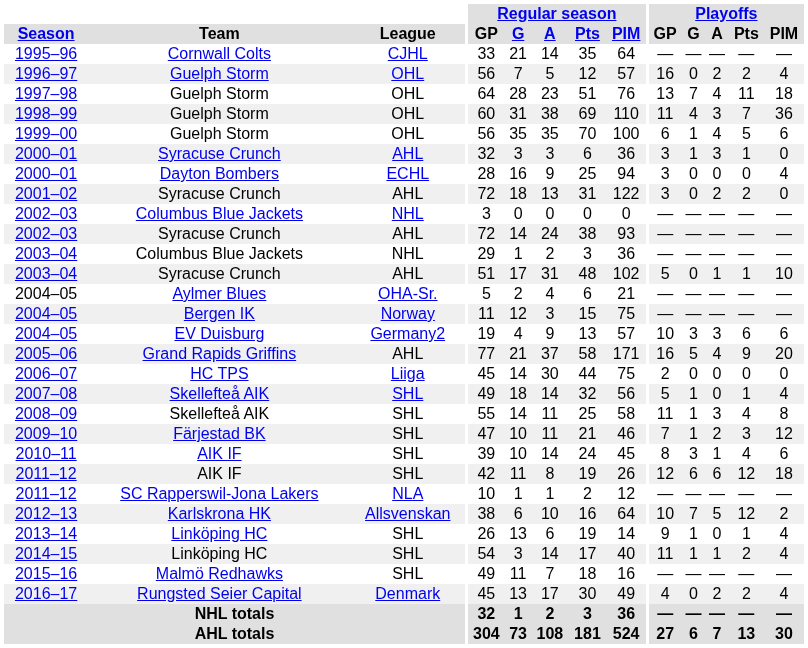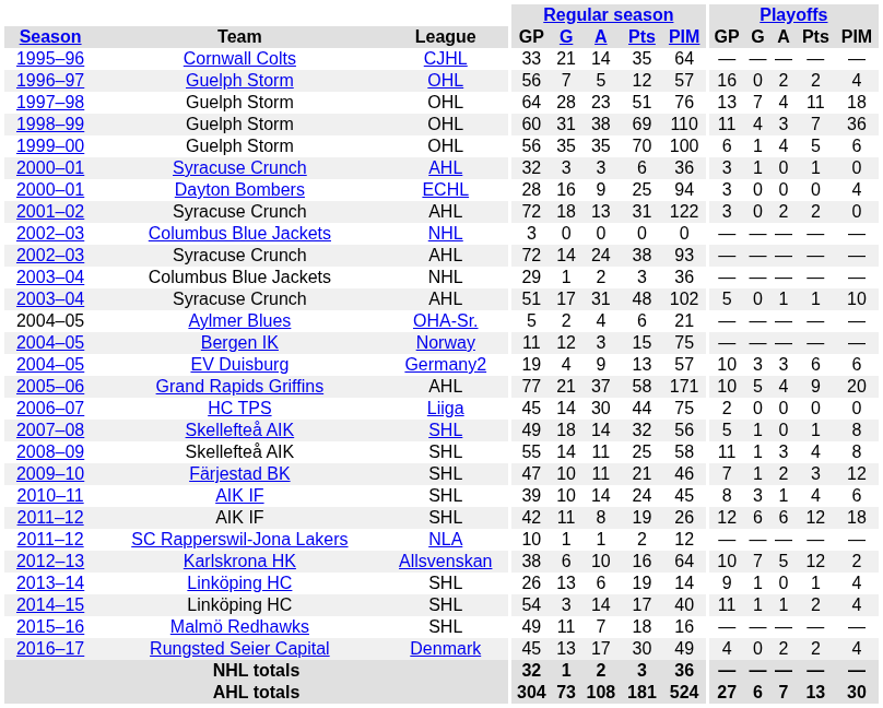2000–01 / Syracuse Crunch | Playoffs / A: 3 -> 0
2005–06 | Playoffs / GP: 16 -> 10
2007–08 | Playoffs / PIM: 4 -> 8
